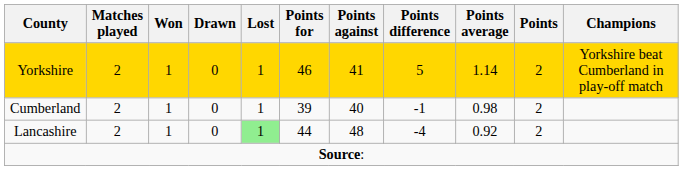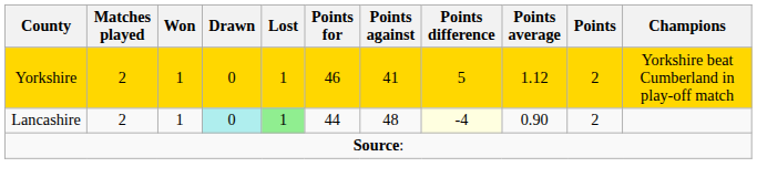Yorkshire | Points average: 1.14 -> 1.12
- row: Cumberland | 2 | 1 | 0 | 1 | 39 | 40 | -1 | 0.98 | 2
Lancashire | Drawn: no background -> paleturquoise background
Lancashire | Points difference: no background -> lightyellow background
Lancashire | Points average: 0.92 -> 0.90
